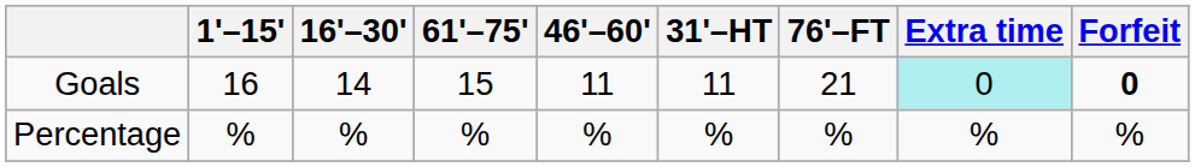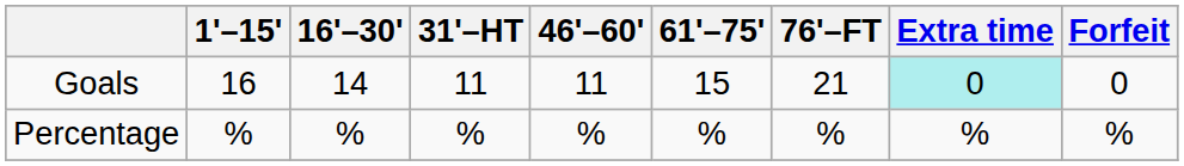columns swapped: 31'–HT <-> 61'–75'
Goals | Forfeit: bold -> normal
